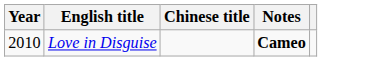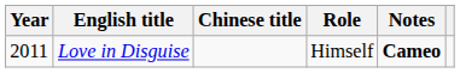+ column: Role | Himself
Love in Disguise | Year: 2010 -> 2011
